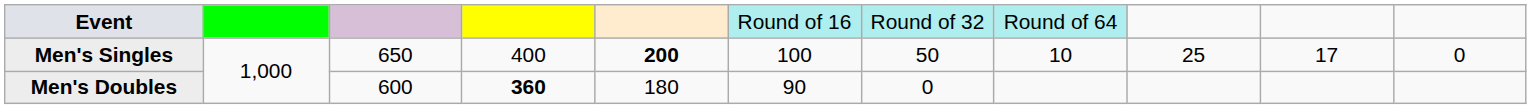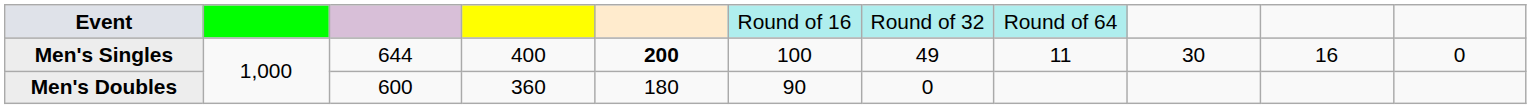Men's Singles | column 3: 650 -> 644
Men's Singles | column 7: 50 -> 49
Men's Singles | column 8: 10 -> 11
Men's Singles | column 9: 25 -> 30
Men's Singles | column 10: 17 -> 16
Men's Doubles | column 4: bold -> normal
